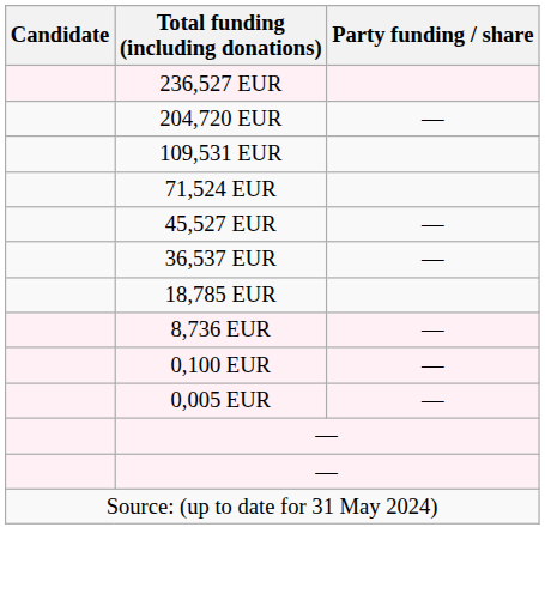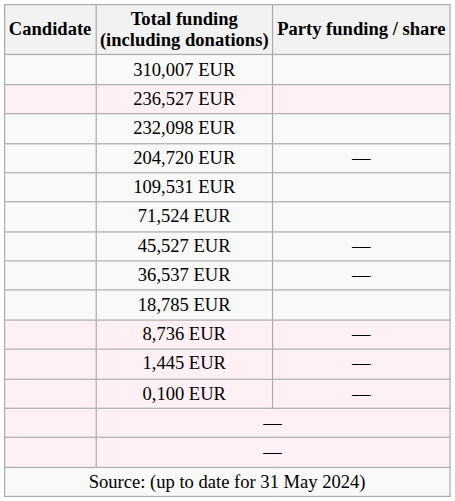+ row: 310,007 EUR
+ row: 232,098 EUR
+ row: 1,445 EUR | —
- row: 0,005 EUR | —
